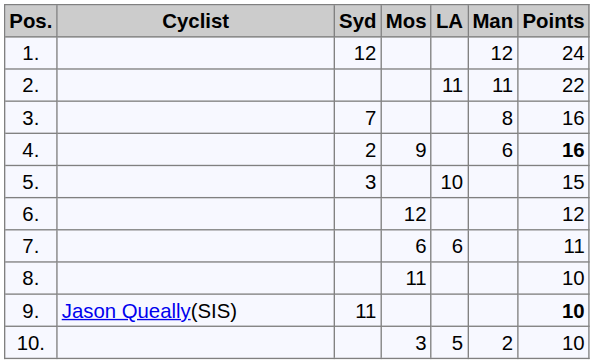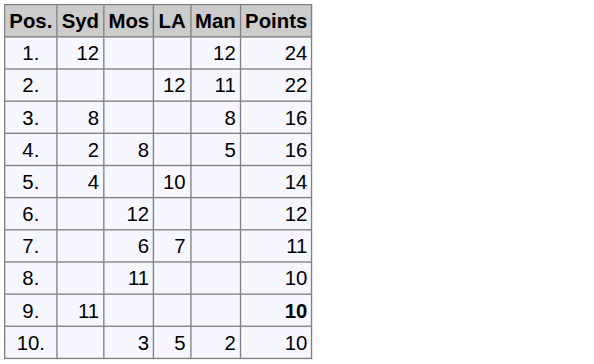- column: Cyclist | Jason Queally(SIS)
2. | LA: 11 -> 12
3. | Syd: 7 -> 8
4. | Mos: 9 -> 8
4. | Man: 6 -> 5
4. | Points: bold -> normal
5. | Syd: 3 -> 4
5. | Points: 15 -> 14
7. | LA: 6 -> 7
